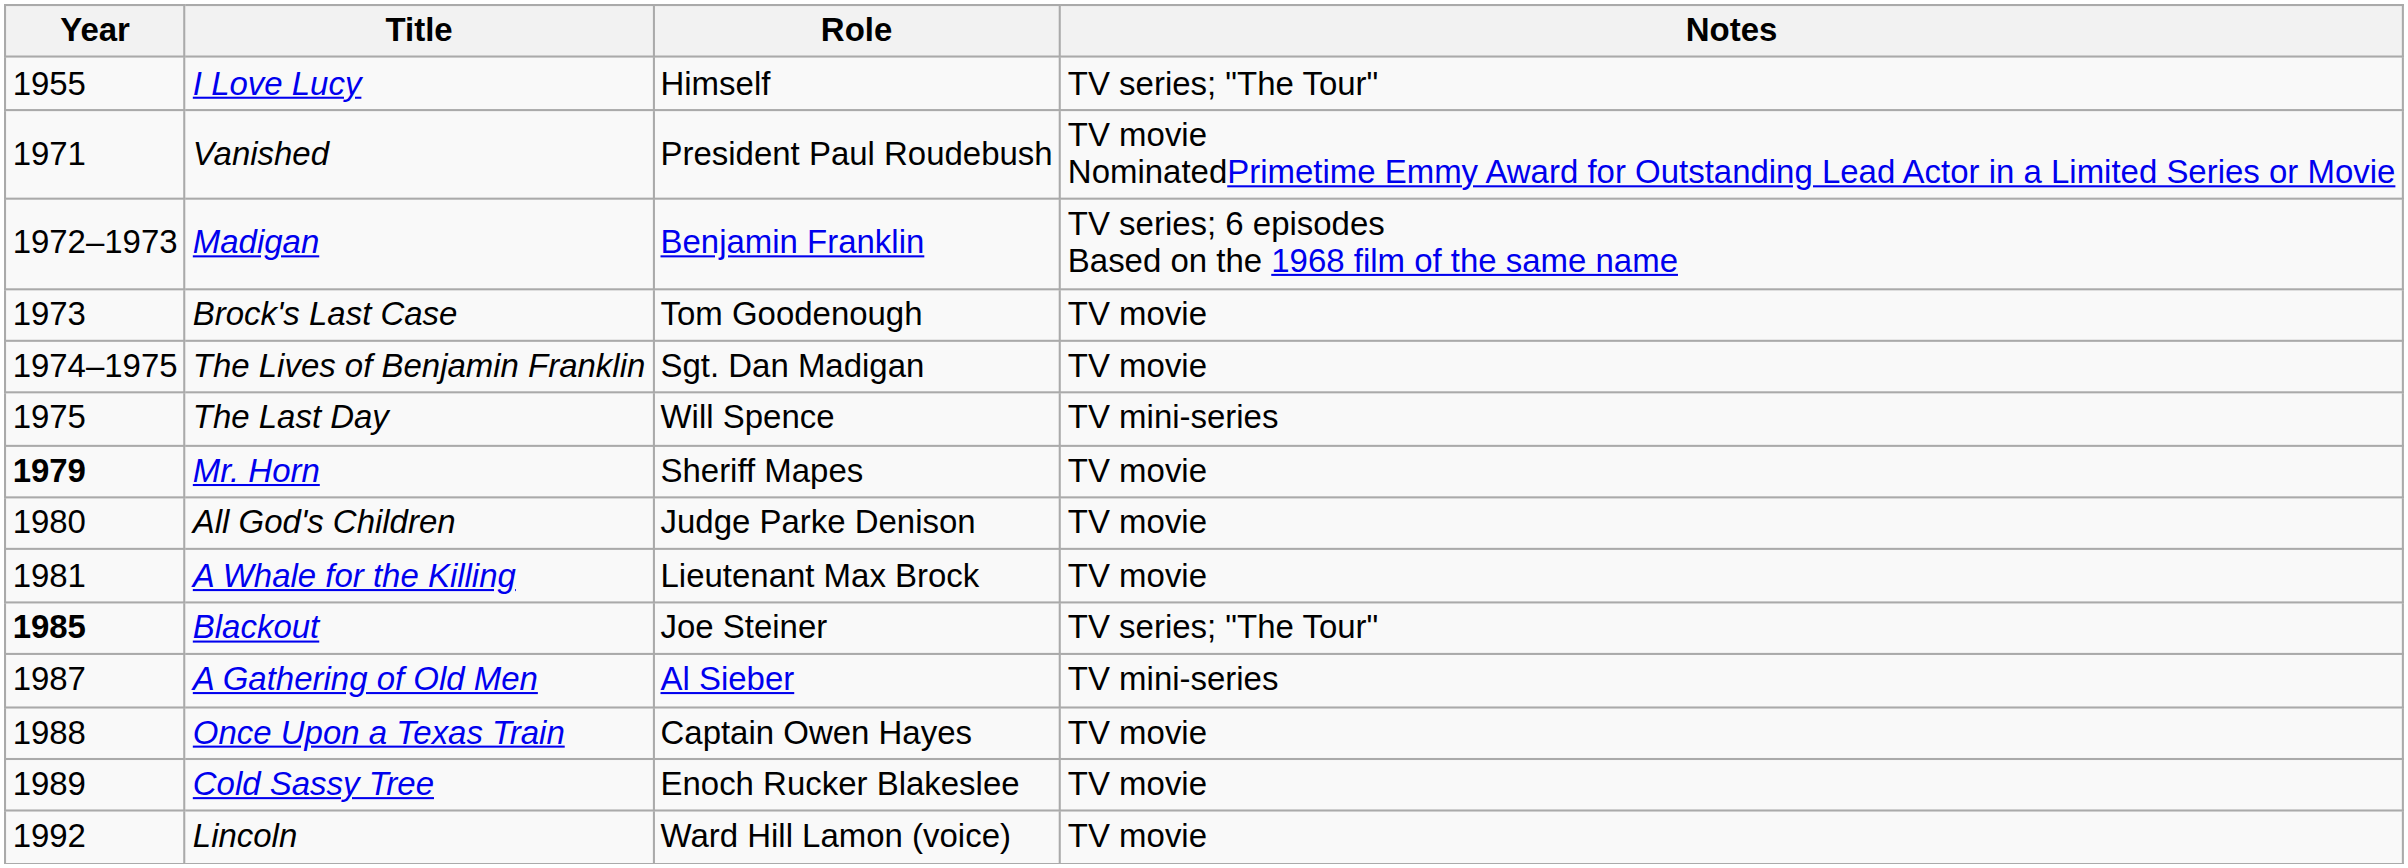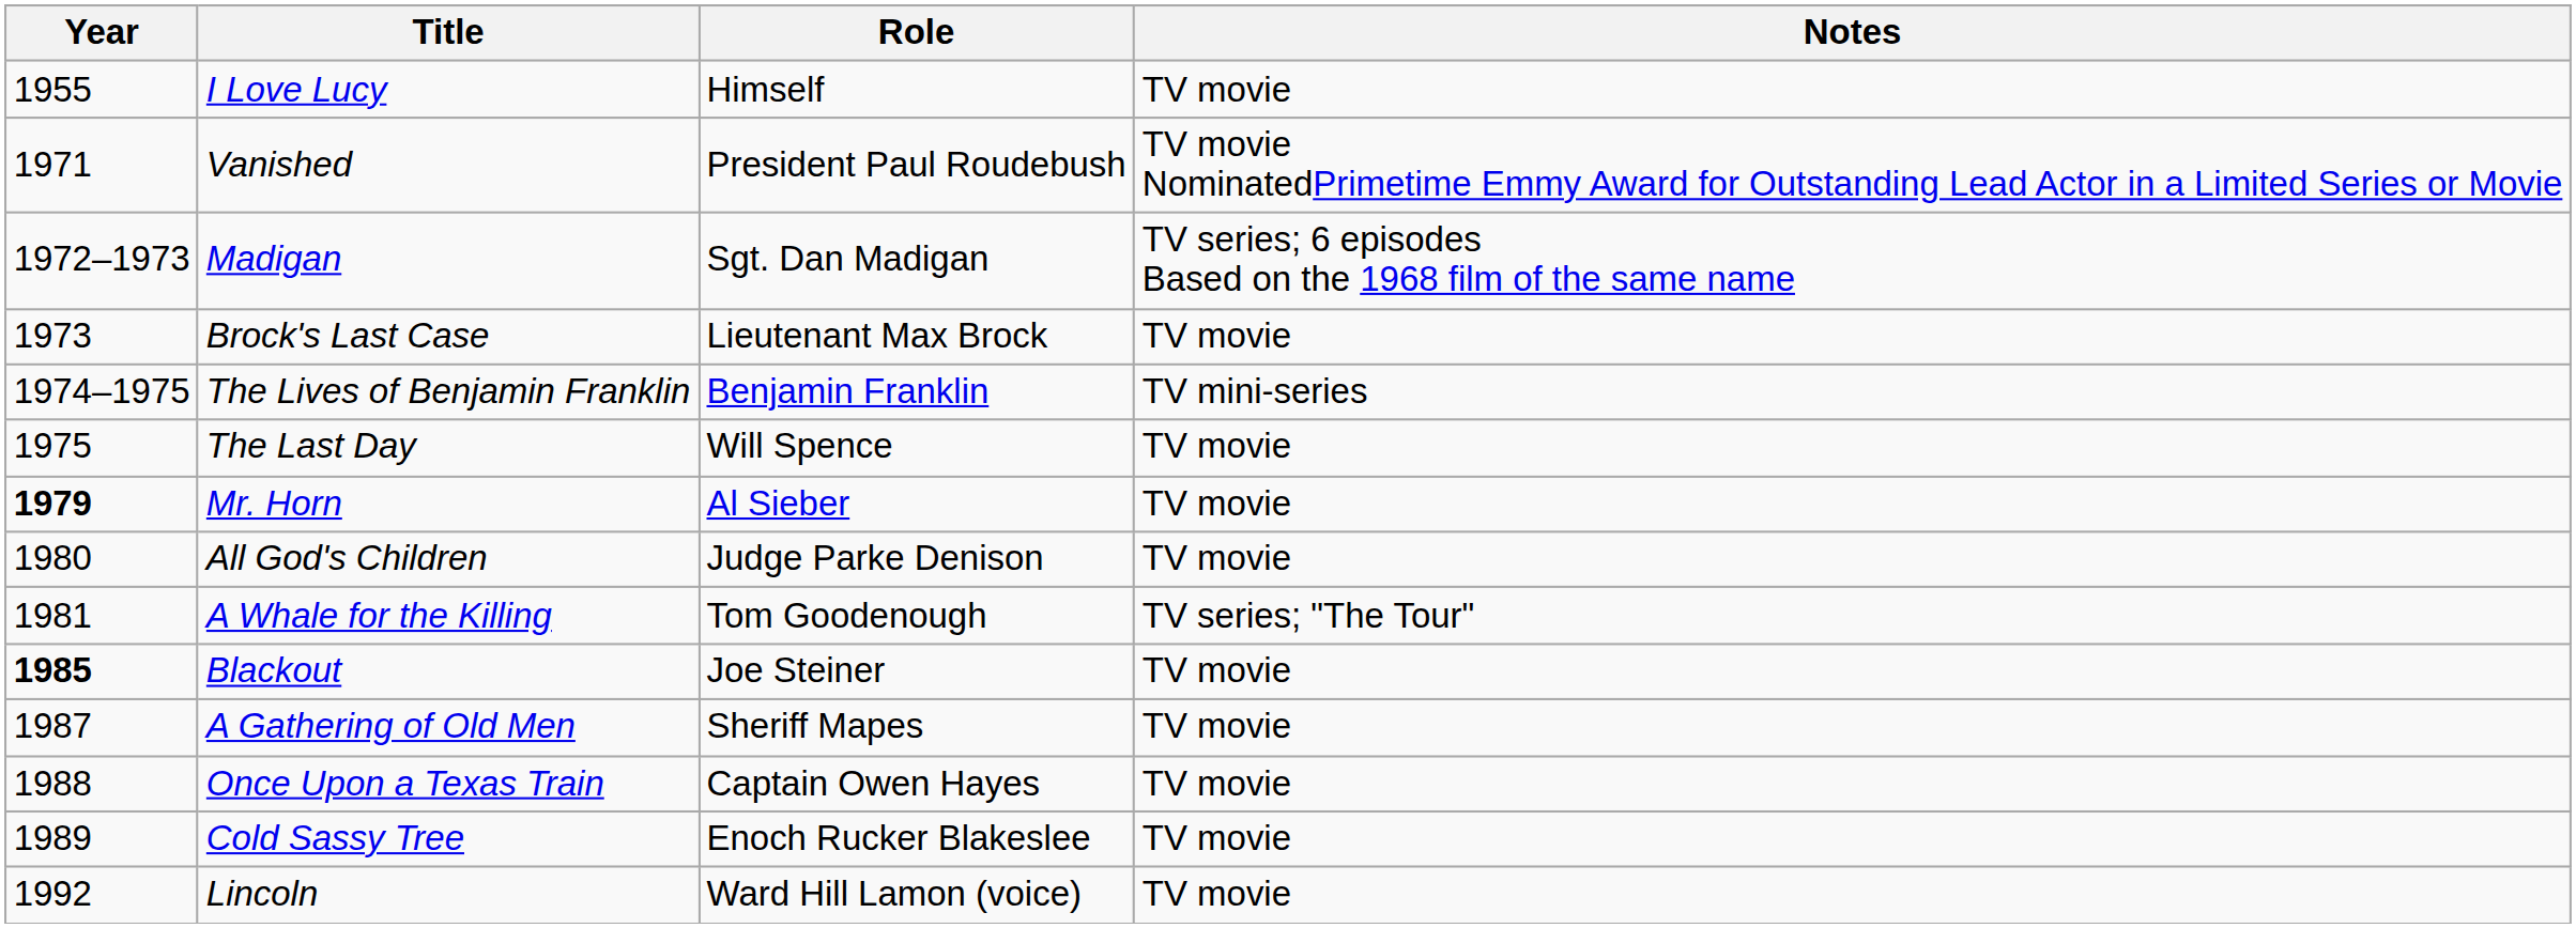I Love Lucy | Notes: TV series; "The Tour" -> TV movie
Madigan | Role: Benjamin Franklin -> Sgt. Dan Madigan
Brock's Last Case | Role: Tom Goodenough -> Lieutenant Max Brock
The Lives of Benjamin Franklin | Role: Sgt. Dan Madigan -> Benjamin Franklin
The Lives of Benjamin Franklin | Notes: TV movie -> TV mini-series
The Last Day | Notes: TV mini-series -> TV movie
Mr. Horn | Role: Sheriff Mapes -> Al Sieber
A Whale for the Killing | Role: Lieutenant Max Brock -> Tom Goodenough
A Whale for the Killing | Notes: TV movie -> TV series; "The Tour"
Blackout | Notes: TV series; "The Tour" -> TV movie
A Gathering of Old Men | Role: Al Sieber -> Sheriff Mapes
A Gathering of Old Men | Notes: TV mini-series -> TV movie
